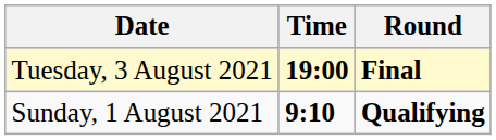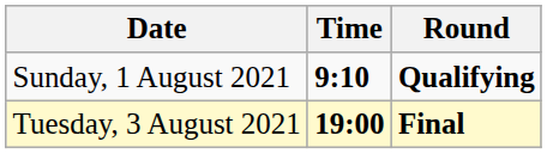rows swapped: Sunday, 1 August 2021 <-> Tuesday, 3 August 2021
